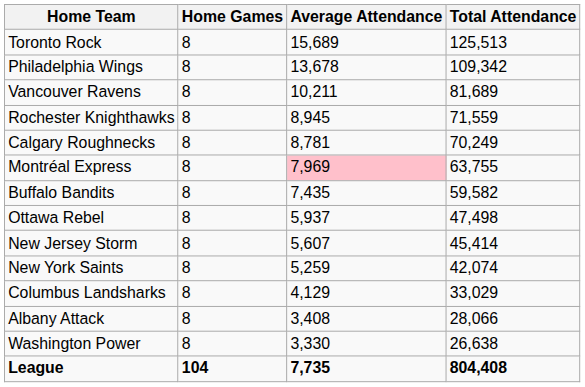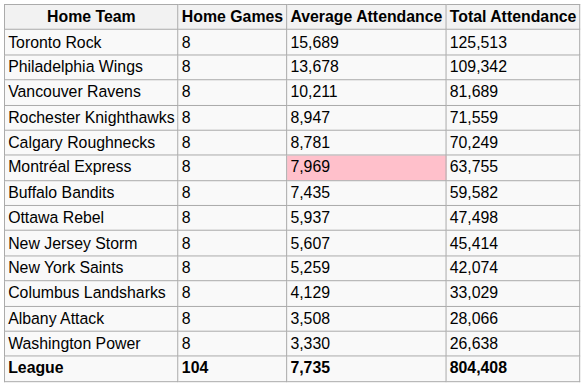Rochester Knighthawks | Average Attendance: 8,945 -> 8,947
Albany Attack | Average Attendance: 3,408 -> 3,508
